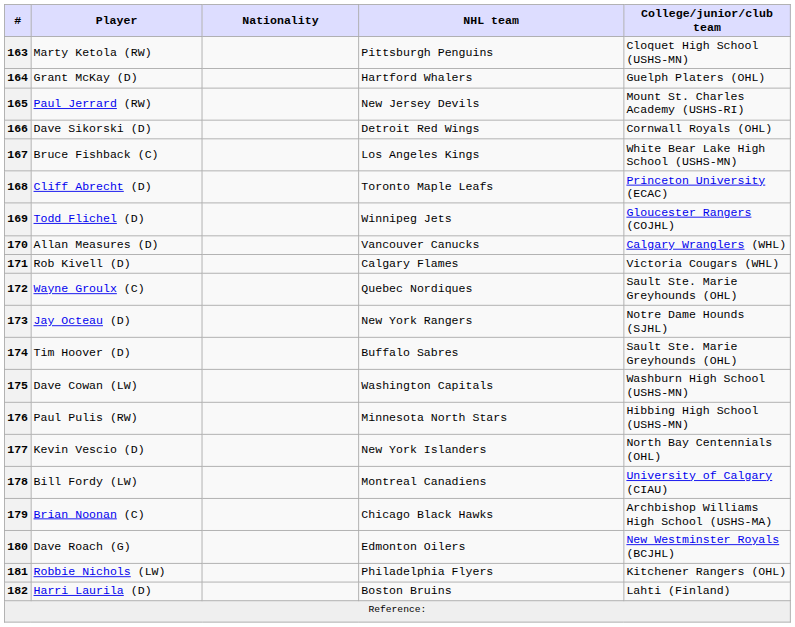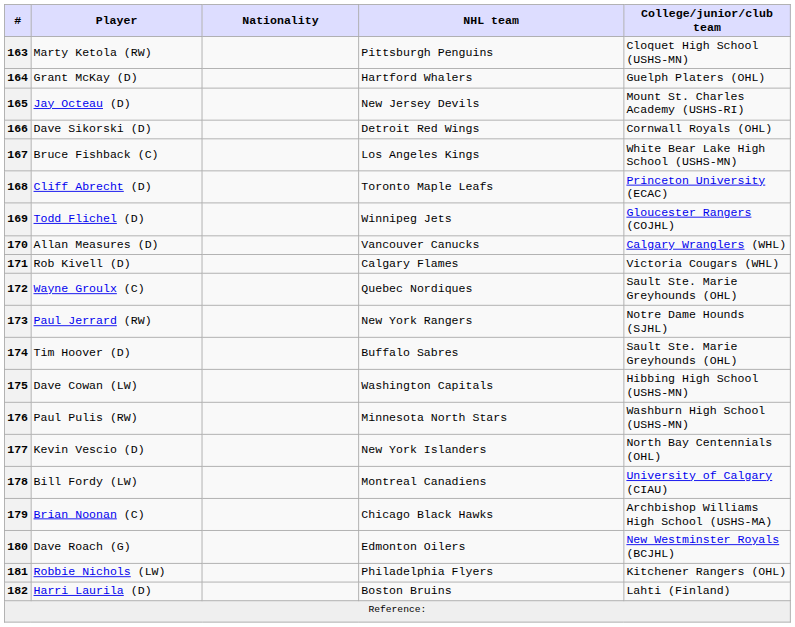165 | Player: Paul Jerrard (RW) -> Jay Octeau (D)
173 | Player: Jay Octeau (D) -> Paul Jerrard (RW)
175 | College/junior/club team: Washburn High School (USHS-MN) -> Hibbing High School (USHS-MN)
176 | College/junior/club team: Hibbing High School (USHS-MN) -> Washburn High School (USHS-MN)
